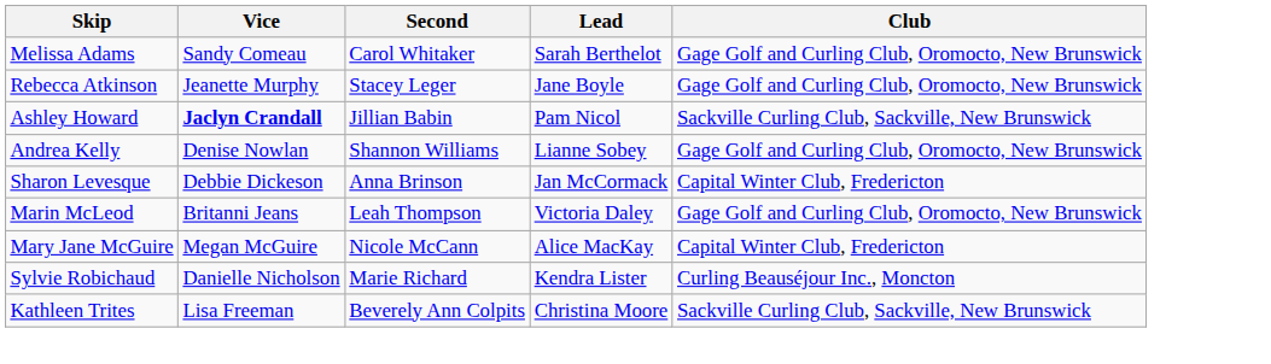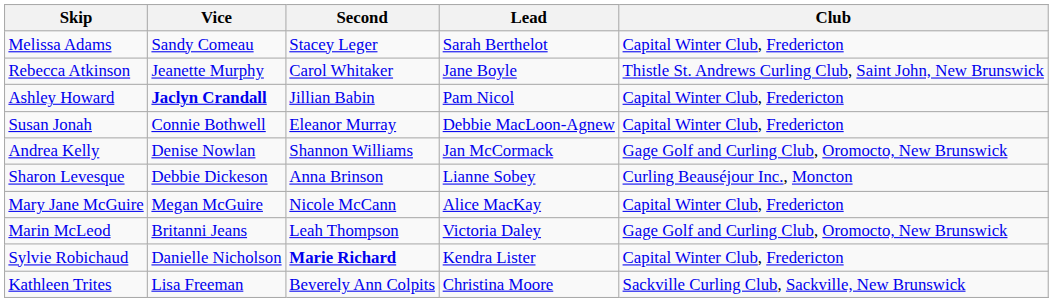Melissa Adams | Second: Carol Whitaker -> Stacey Leger
Melissa Adams | Club: Gage Golf and Curling Club, Oromocto, New Brunswick -> Capital Winter Club, Fredericton
Rebecca Atkinson | Second: Stacey Leger -> Carol Whitaker
Rebecca Atkinson | Club: Gage Golf and Curling Club, Oromocto, New Brunswick -> Thistle St. Andrews Curling Club, Saint John, New Brunswick
Ashley Howard | Club: Sackville Curling Club, Sackville, New Brunswick -> Capital Winter Club, Fredericton
+ row: Susan Jonah | Connie Bothwell | Eleanor Murray | Debbie MacLoon-Agnew | Capital Winter Club, Fredericton
Andrea Kelly | Lead: Lianne Sobey -> Jan McCormack
Sharon Levesque | Lead: Jan McCormack -> Lianne Sobey
Sharon Levesque | Club: Capital Winter Club, Fredericton -> Curling Beauséjour Inc., Moncton
rows swapped: Mary Jane McGuire <-> Marin McLeod
Sylvie Robichaud | Second: normal -> bold
Sylvie Robichaud | Club: Curling Beauséjour Inc., Moncton -> Capital Winter Club, Fredericton
